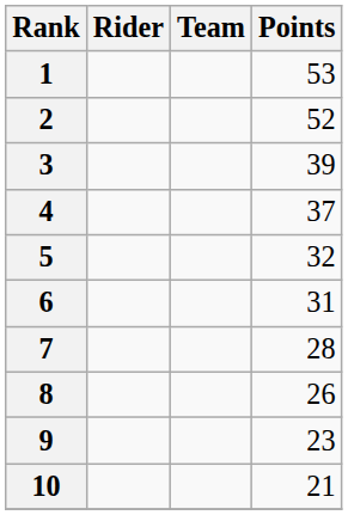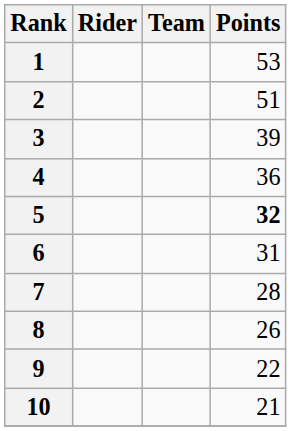2 | Points: 52 -> 51
4 | Points: 37 -> 36
5 | Points: normal -> bold
9 | Points: 23 -> 22
